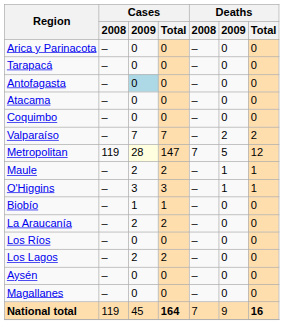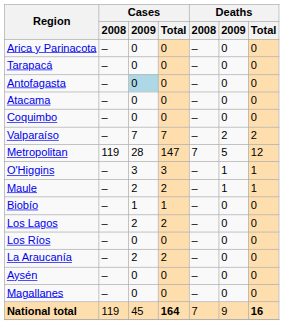Metropolitan | Cases / 2009: lightyellow background -> no background
rows swapped: O'Higgins <-> Maule
rows swapped: La Araucanía <-> Los Lagos
